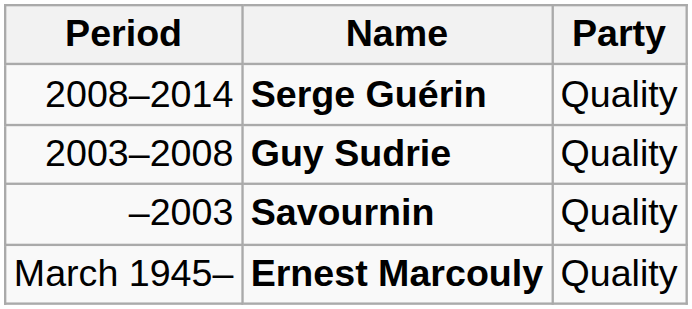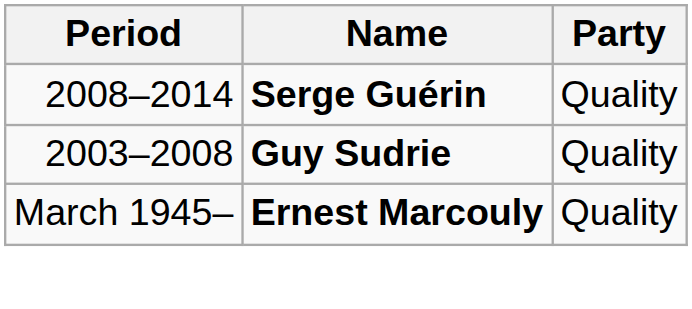- row: –2003 | Savournin | Quality
